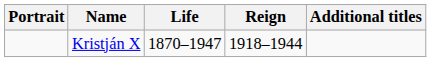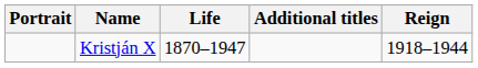columns swapped: Reign <-> Additional titles
